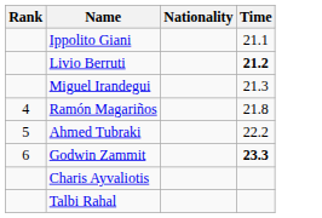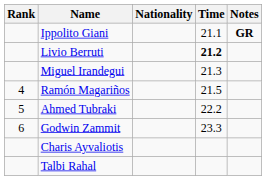+ column: Notes | GR
Ramón Magariños | Time: 21.8 -> 21.5
Godwin Zammit | Time: bold -> normal
